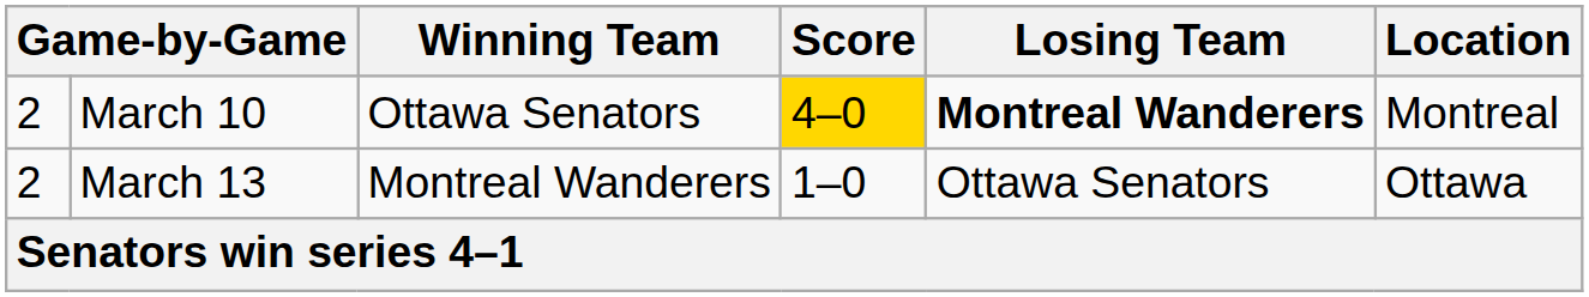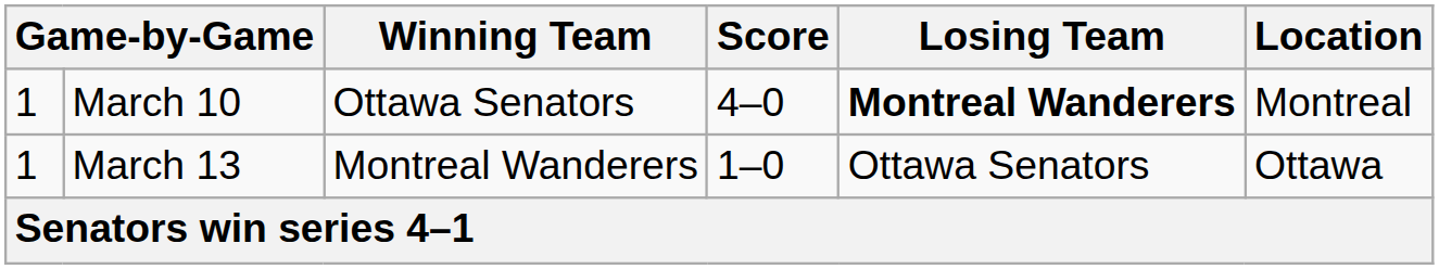March 10 | column 1: 2 -> 1
March 10 | Score: gold background -> no background
March 13 | column 1: 2 -> 1
